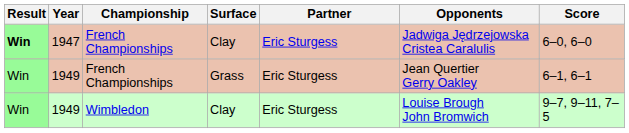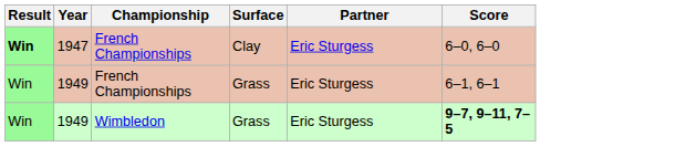- column: Opponents | Jadwiga Jędrzejowska Cristea Caralulis | Jean Quertier Gerry Oakley | Louise Brough John Bromwich
1949 / Wimbledon | Surface: Clay -> Grass
1949 / Wimbledon | Score: normal -> bold
